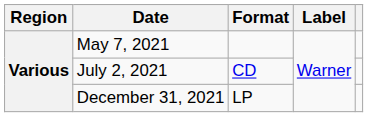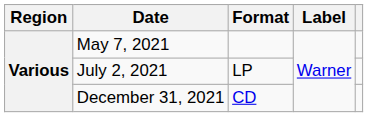July 2, 2021 | Format: CD -> LP
December 31, 2021 | Format: LP -> CD
